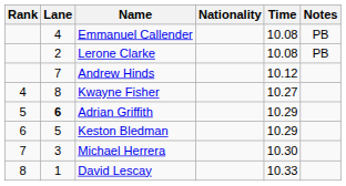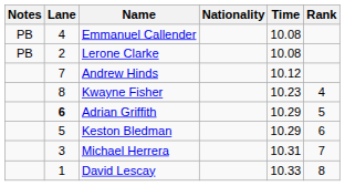columns swapped: Rank <-> Notes
Kwayne Fisher | Time: 10.27 -> 10.23
Michael Herrera | Time: 10.30 -> 10.31
